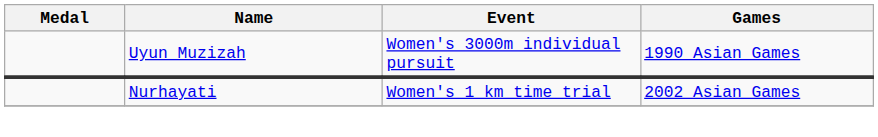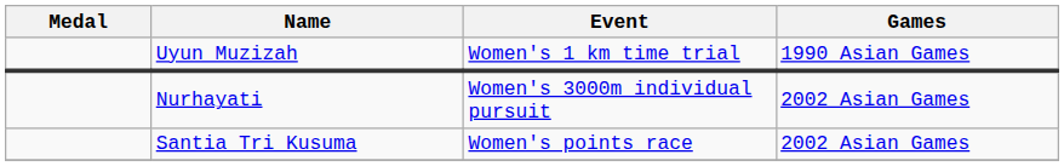Uyun Muzizah | Event: Women's 3000m individual pursuit -> Women's 1 km time trial
Nurhayati | Event: Women's 1 km time trial -> Women's 3000m individual pursuit
+ row: Santia Tri Kusuma | Women's points race | 2002 Asian Games
